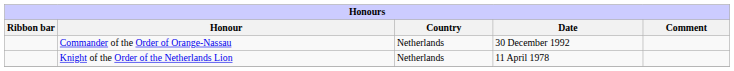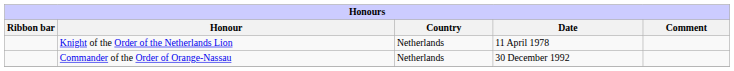rows swapped: Knight of the Order of the Netherlands Lion <-> Commander of the Order of Orange-Nassau
